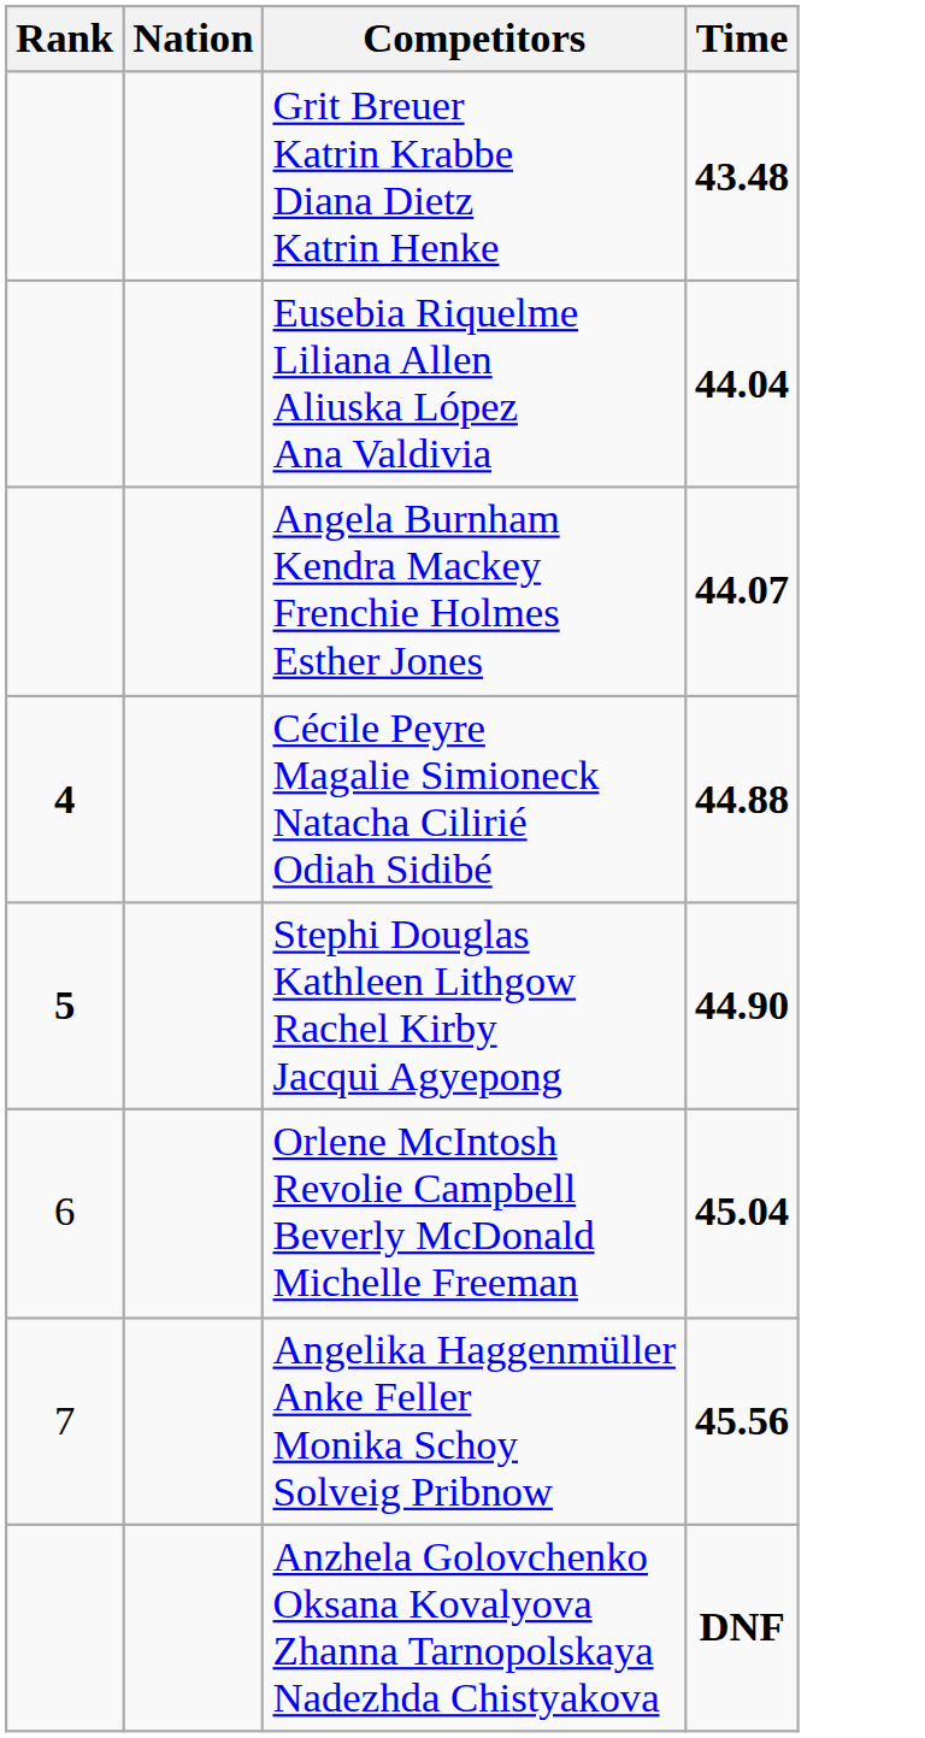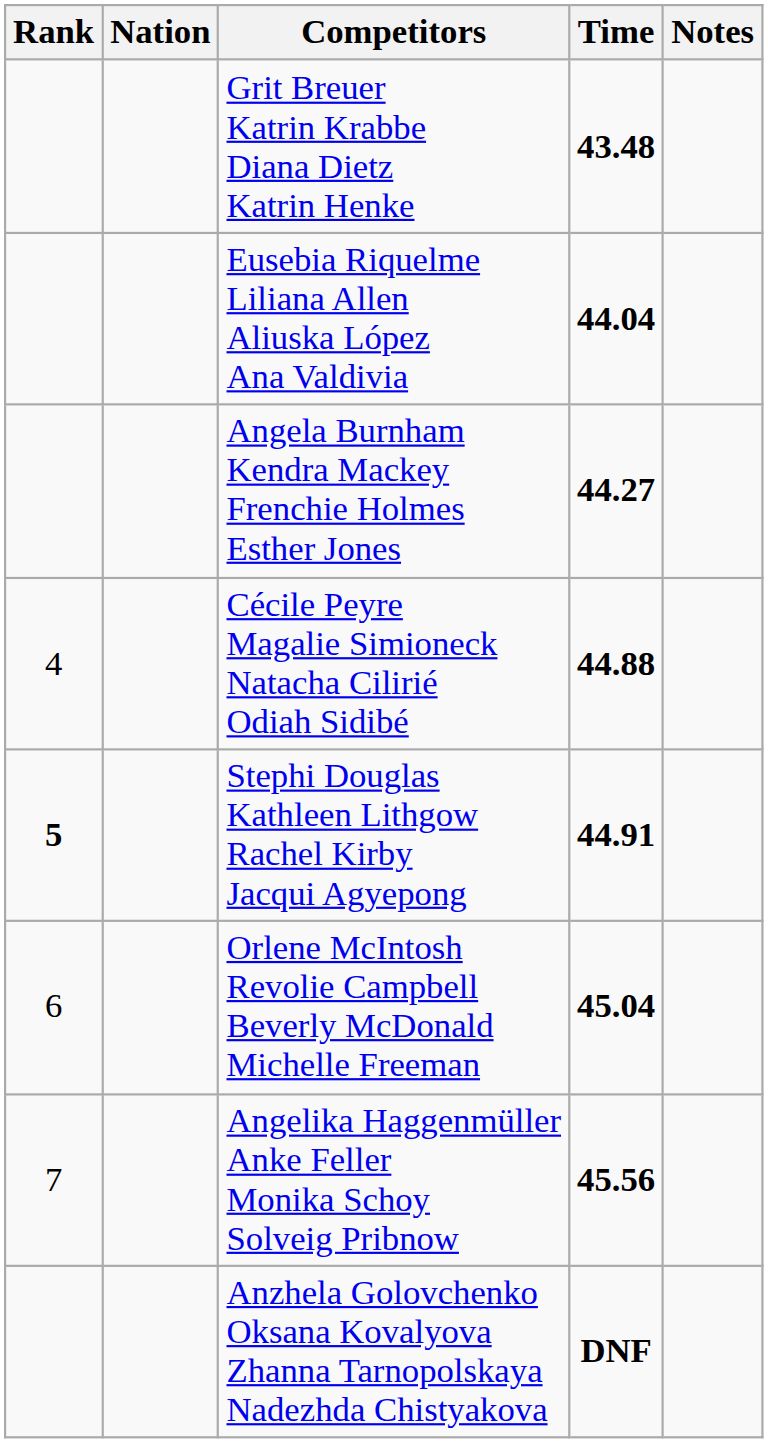+ column: Notes
Angela Burnham Kendra Mackey Frenchie Holmes Esther Jones | Time: 44.07 -> 44.27
Cécile Peyre Magalie Simioneck Natacha Cilirié Odiah Sidibé | Rank: bold -> normal
Stephi Douglas Kathleen Lithgow Rachel Kirby Jacqui Agyepong | Time: 44.90 -> 44.91
